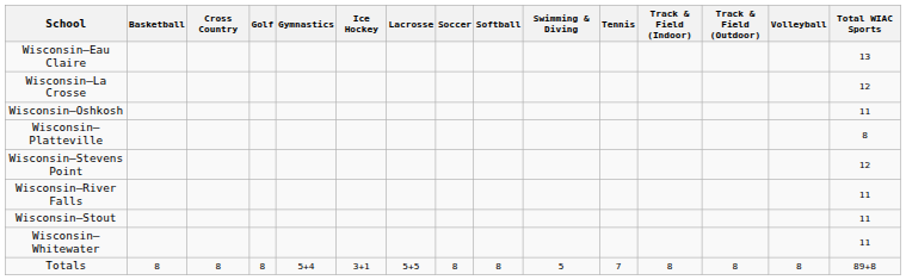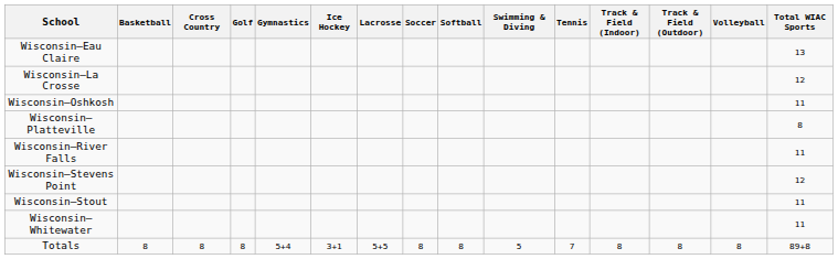rows swapped: Wisconsin–River Falls <-> Wisconsin–Stevens Point
